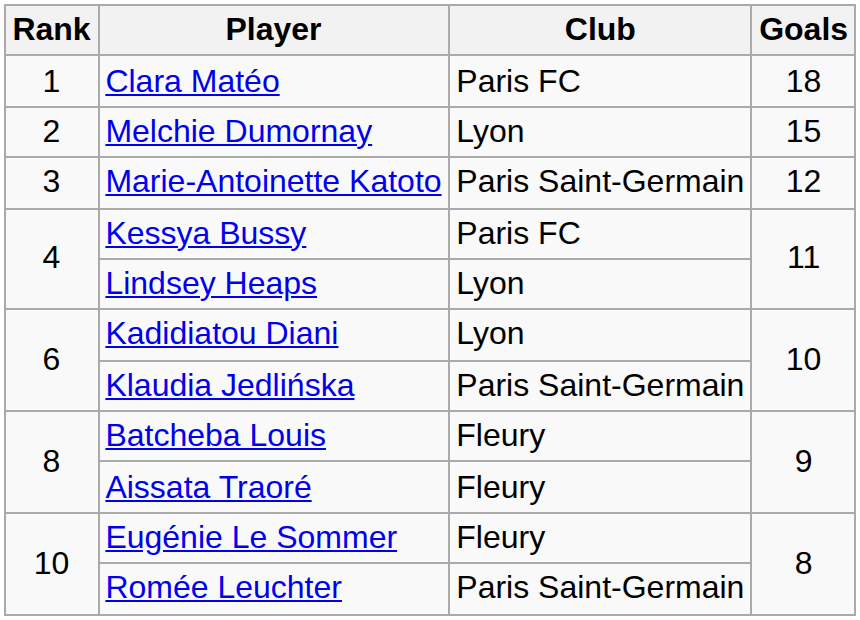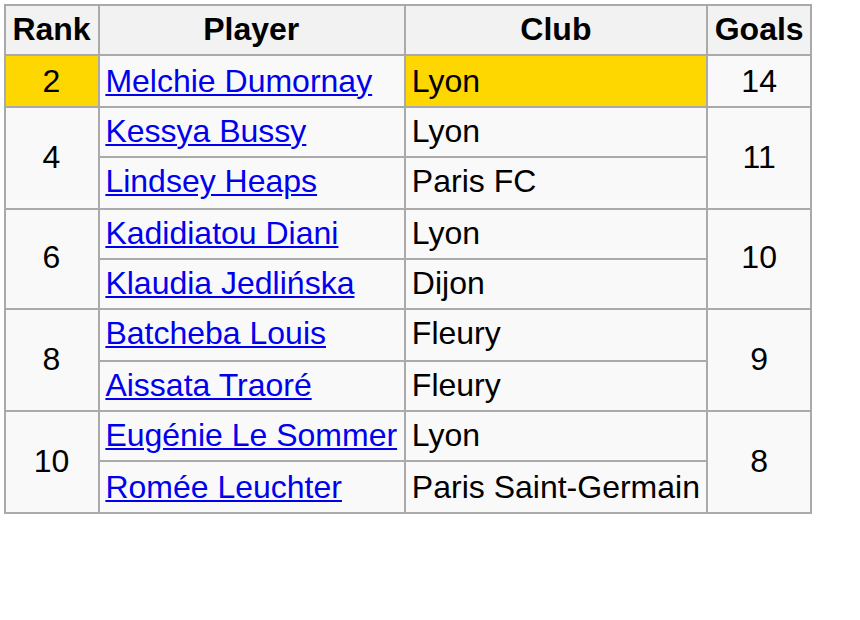- row: 1 | Clara Matéo | Paris FC | 18
Melchie Dumornay | Rank: no background -> gold background
Melchie Dumornay | Club: no background -> gold background
Melchie Dumornay | Goals: 15 -> 14
- row: 3 | Marie-Antoinette Katoto | Paris Saint-Germain | 12
Kessya Bussy | Club: Paris FC -> Lyon
Lindsey Heaps | Club: Lyon -> Paris FC
Klaudia Jedlińska | Club: Paris Saint-Germain -> Dijon
Eugénie Le Sommer | Club: Fleury -> Lyon
